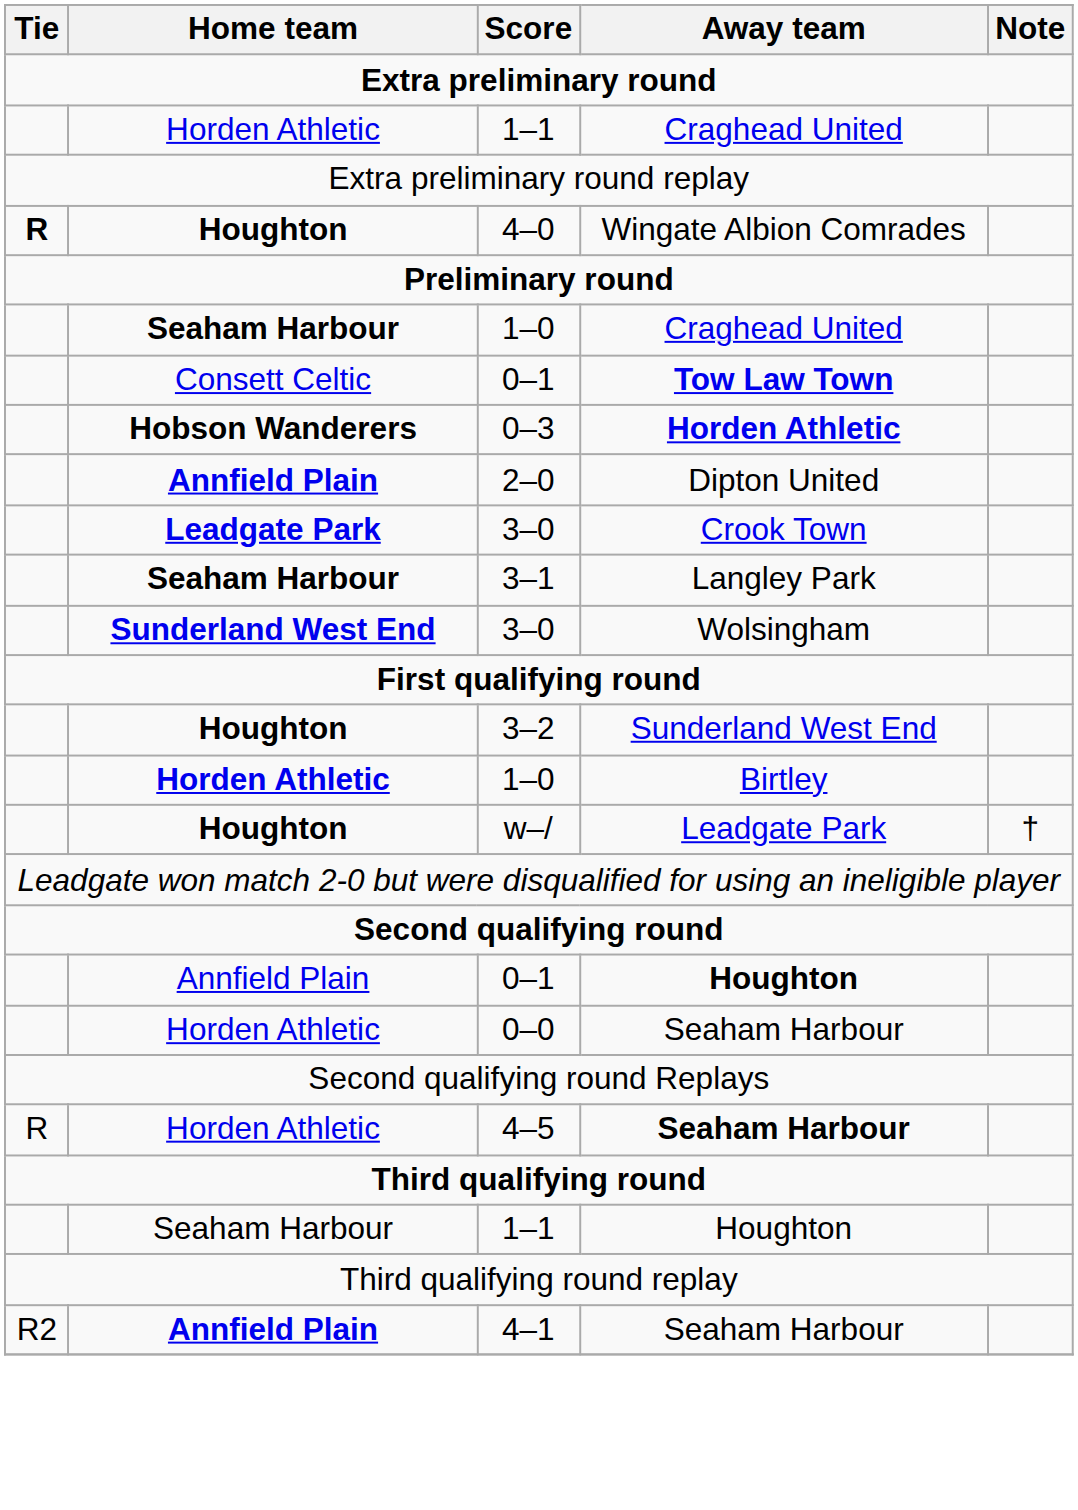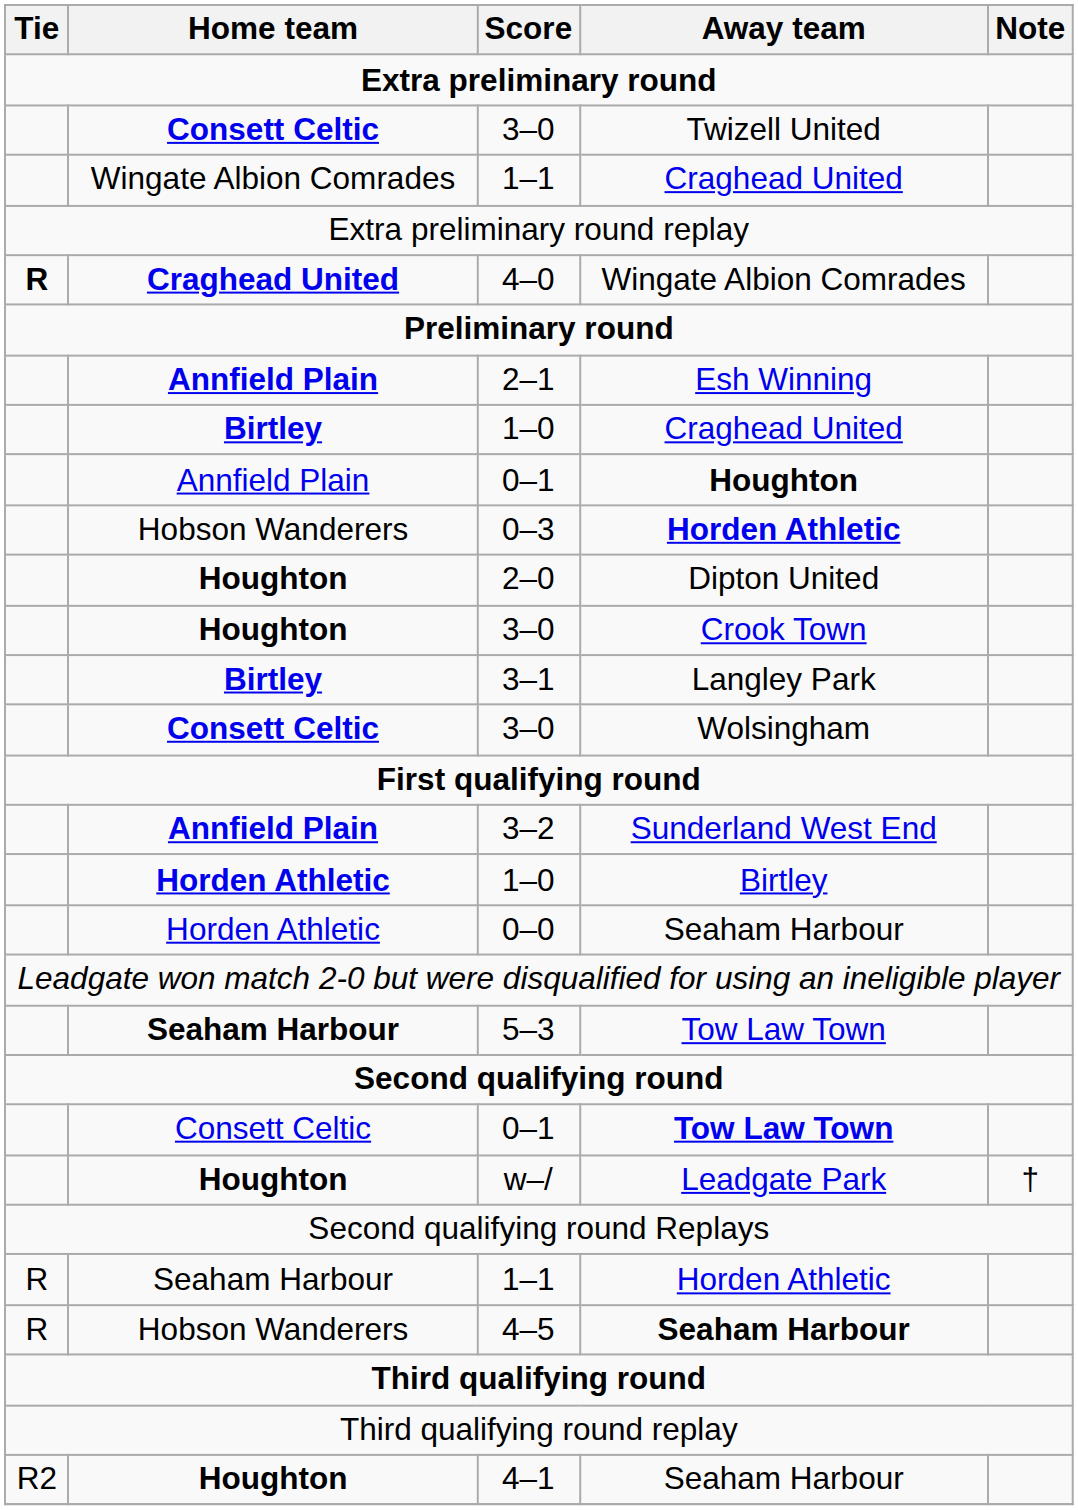+ row: Consett Celtic | 3–0 | Twizell United
1–1 / Craghead United | Home team: Horden Athletic -> Wingate Albion Comrades
4–0 | Home team: Houghton -> Craghead United
+ row: Annfield Plain | 2–1 | Esh Winning
1–0 / Craghead United | Home team: Seaham Harbour -> Birtley
rows swapped: 0–1 / Tow Law Town <-> 0–1 / Houghton
0–3 | Home team: bold -> normal
2–0 | Home team: Annfield Plain -> Houghton
3–0 / Crook Town | Home team: Leadgate Park -> Houghton
3–1 | Home team: Seaham Harbour -> Birtley
3–0 / Wolsingham | Home team: Sunderland West End -> Consett Celtic
3–2 | Home team: Houghton -> Annfield Plain
rows swapped: w–/ <-> 0–0
+ row: Seaham Harbour | 5–3 | Tow Law Town
+ row: R | Seaham Harbour | 1–1 | Horden Athletic
4–5 | Home team: Horden Athletic -> Hobson Wanderers
- row: Seaham Harbour | 1–1 | Houghton
4–1 | Home team: Annfield Plain -> Houghton
